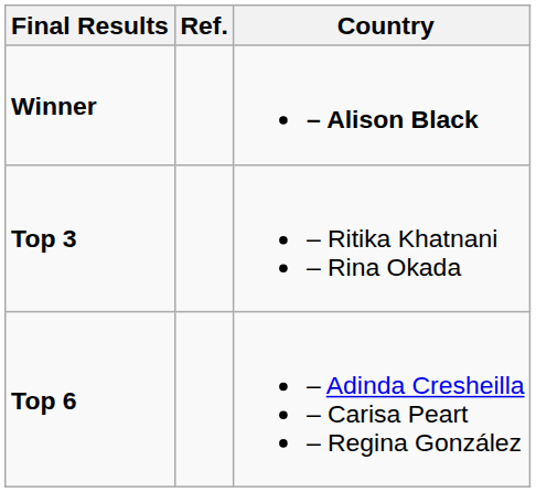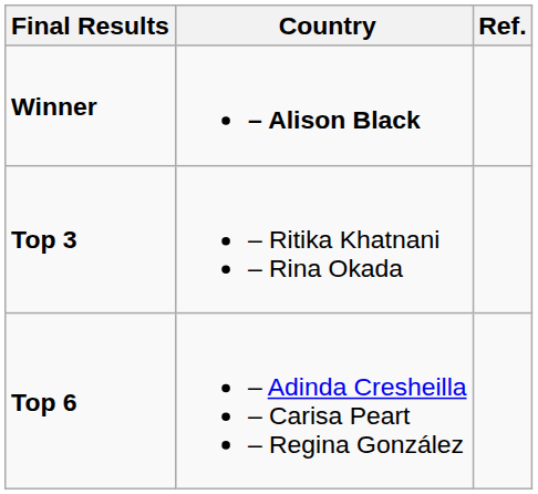columns swapped: Country <-> Ref.
